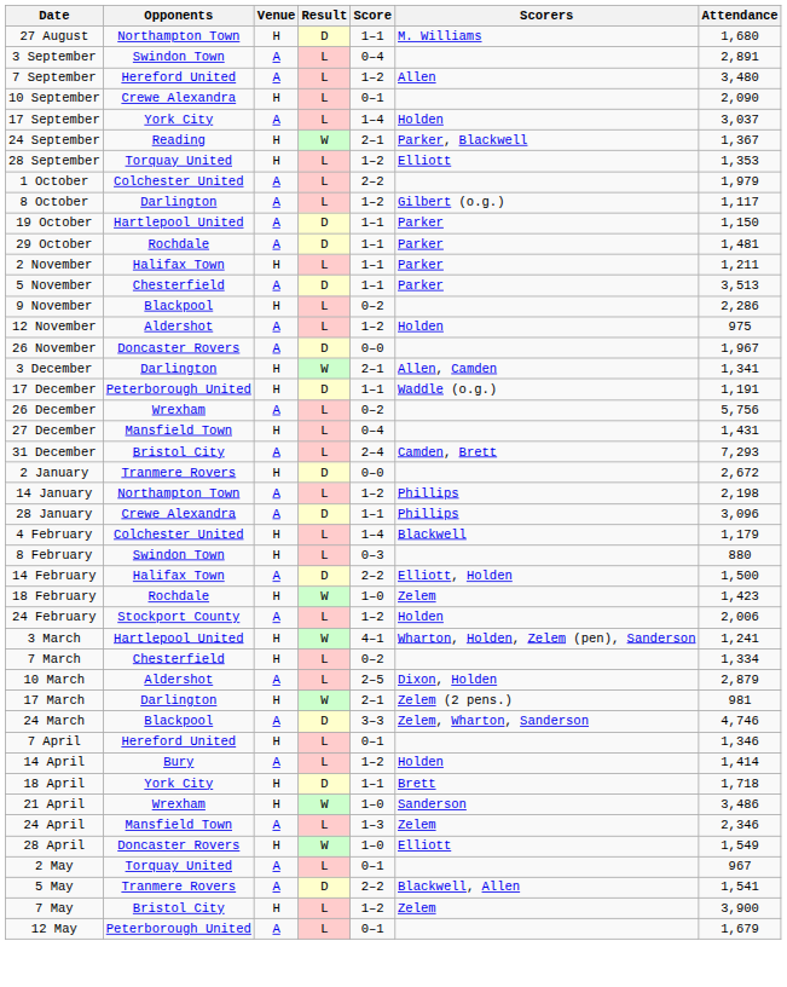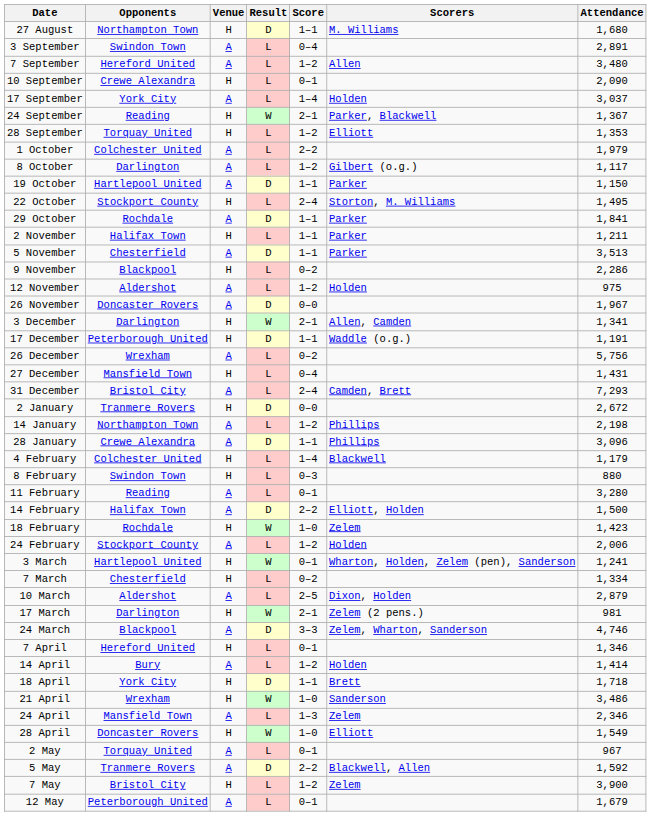+ row: 22 October | Stockport County | H | L | 2–4 | Storton, M. Williams | 1,495
29 October | Attendance: 1,481 -> 1,841
+ row: 11 February | Reading | A | L | 0–1 | 3,280
3 March | Score: 4–1 -> 0–1
5 May | Attendance: 1,541 -> 1,592
